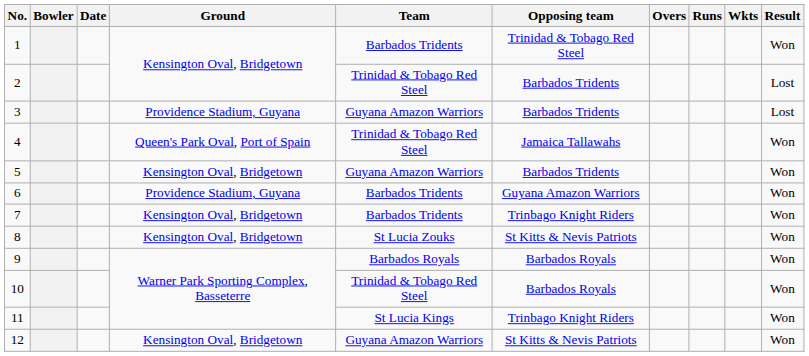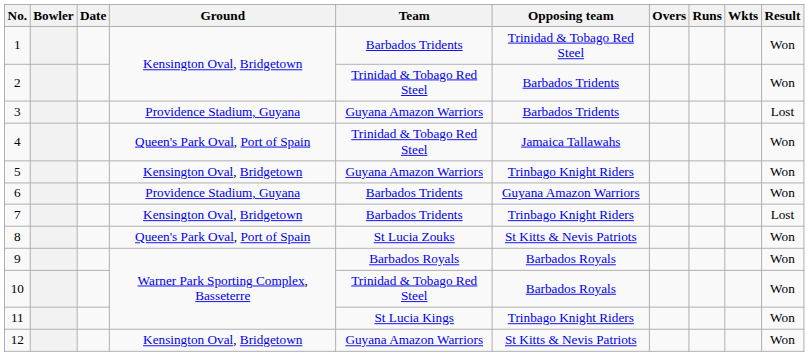2 | Result: Lost -> Won
5 | Opposing team: Barbados Tridents -> Trinbago Knight Riders
7 | Result: Won -> Lost
8 | Ground: Kensington Oval, Bridgetown -> Queen's Park Oval, Port of Spain
